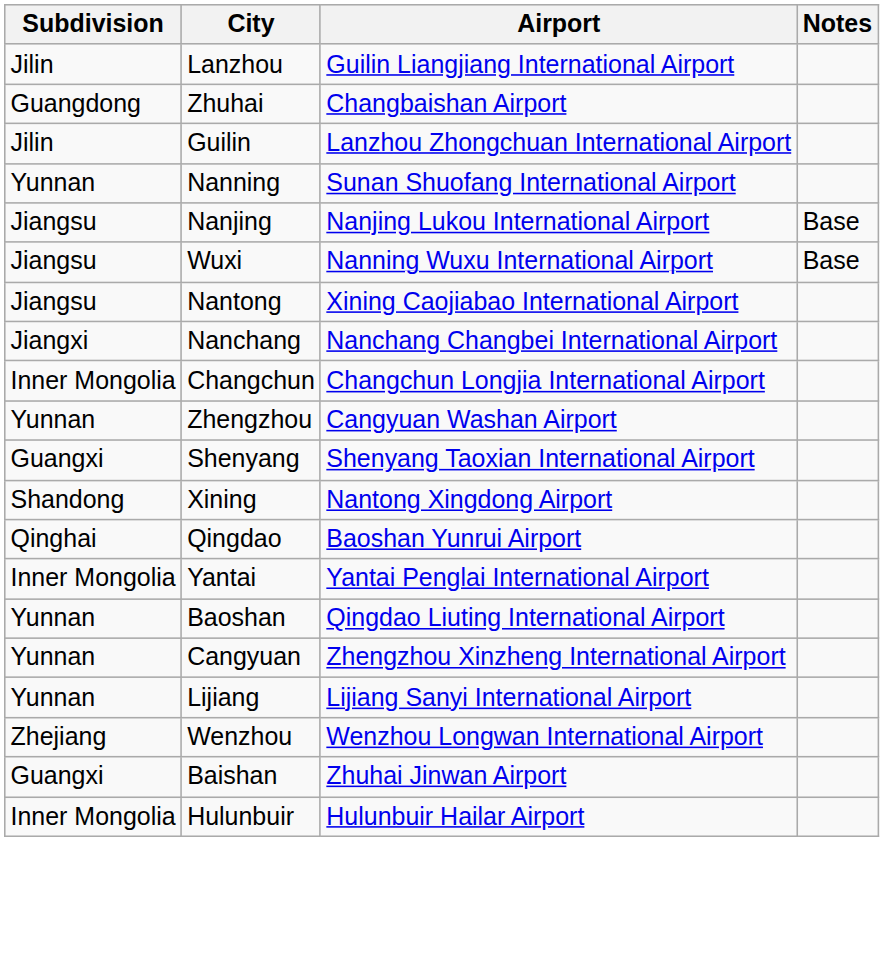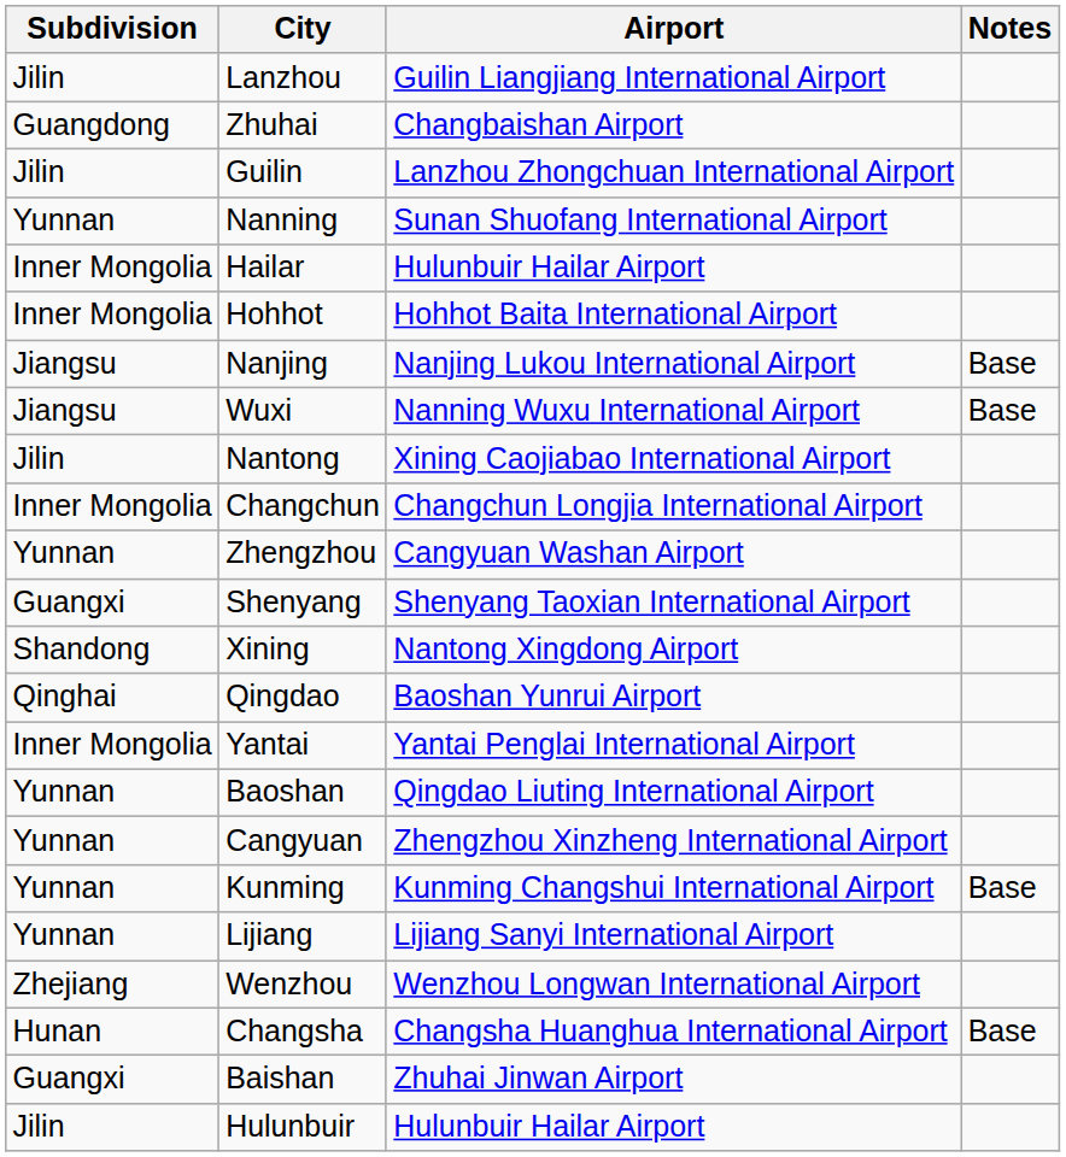+ row: Inner Mongolia | Hailar | Hulunbuir Hailar Airport
+ row: Inner Mongolia | Hohhot | Hohhot Baita International Airport
Nantong | Subdivision: Jiangsu -> Jilin
- row: Jiangxi | Nanchang | Nanchang Changbei International Airport
+ row: Yunnan | Kunming | Kunming Changshui International Airport | Base
+ row: Hunan | Changsha | Changsha Huanghua International Airport | Base
Hulunbuir | Subdivision: Inner Mongolia -> Jilin
